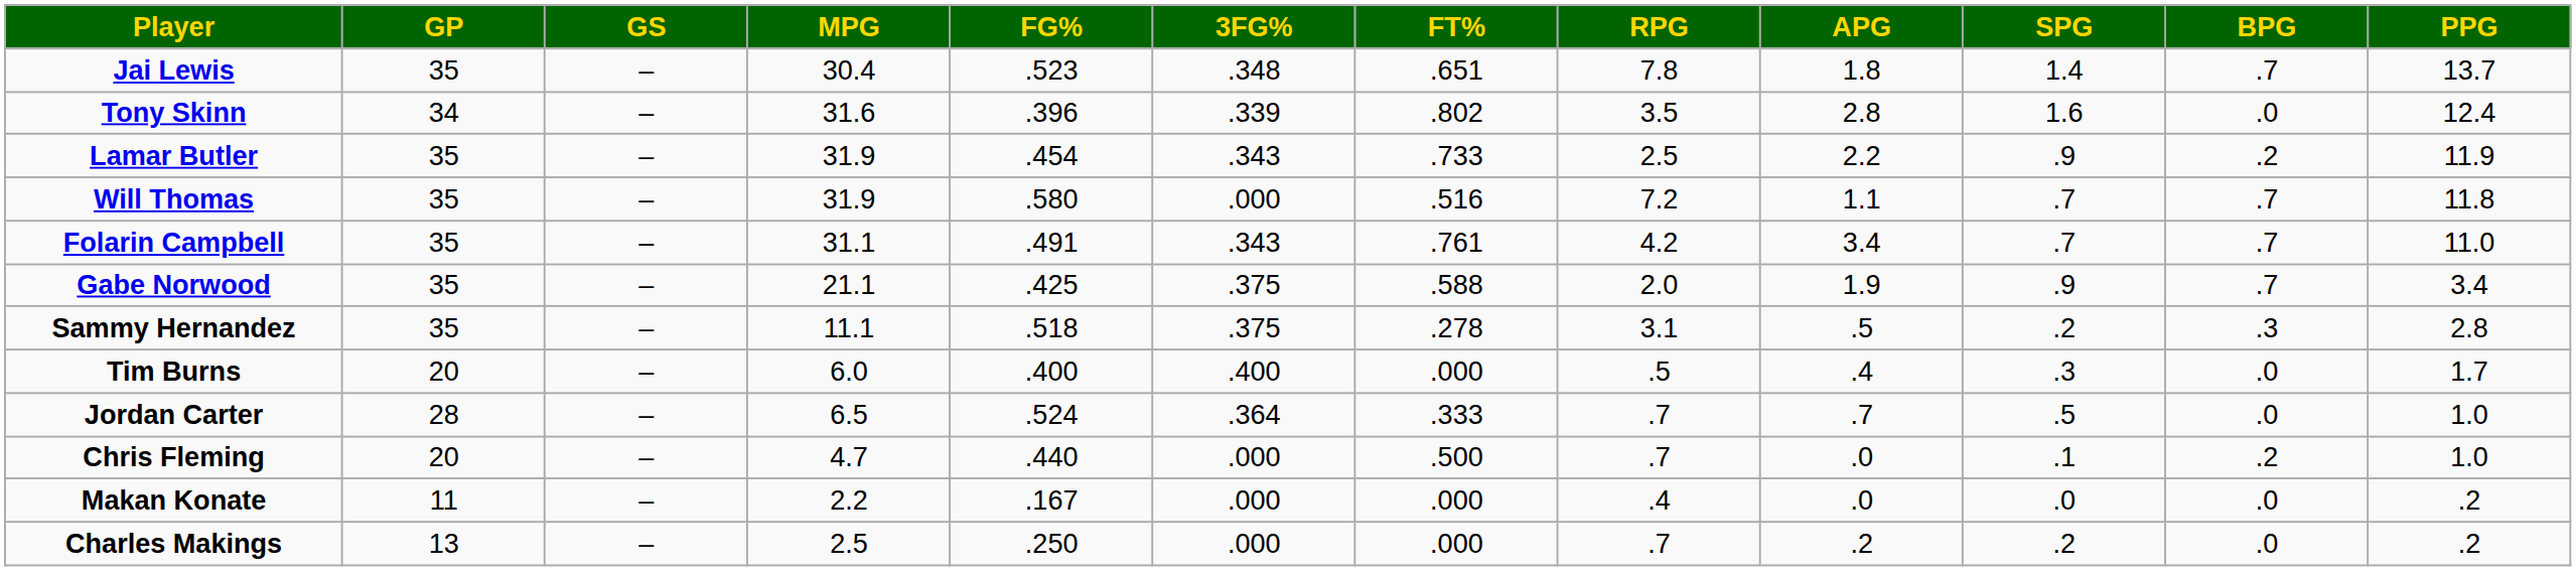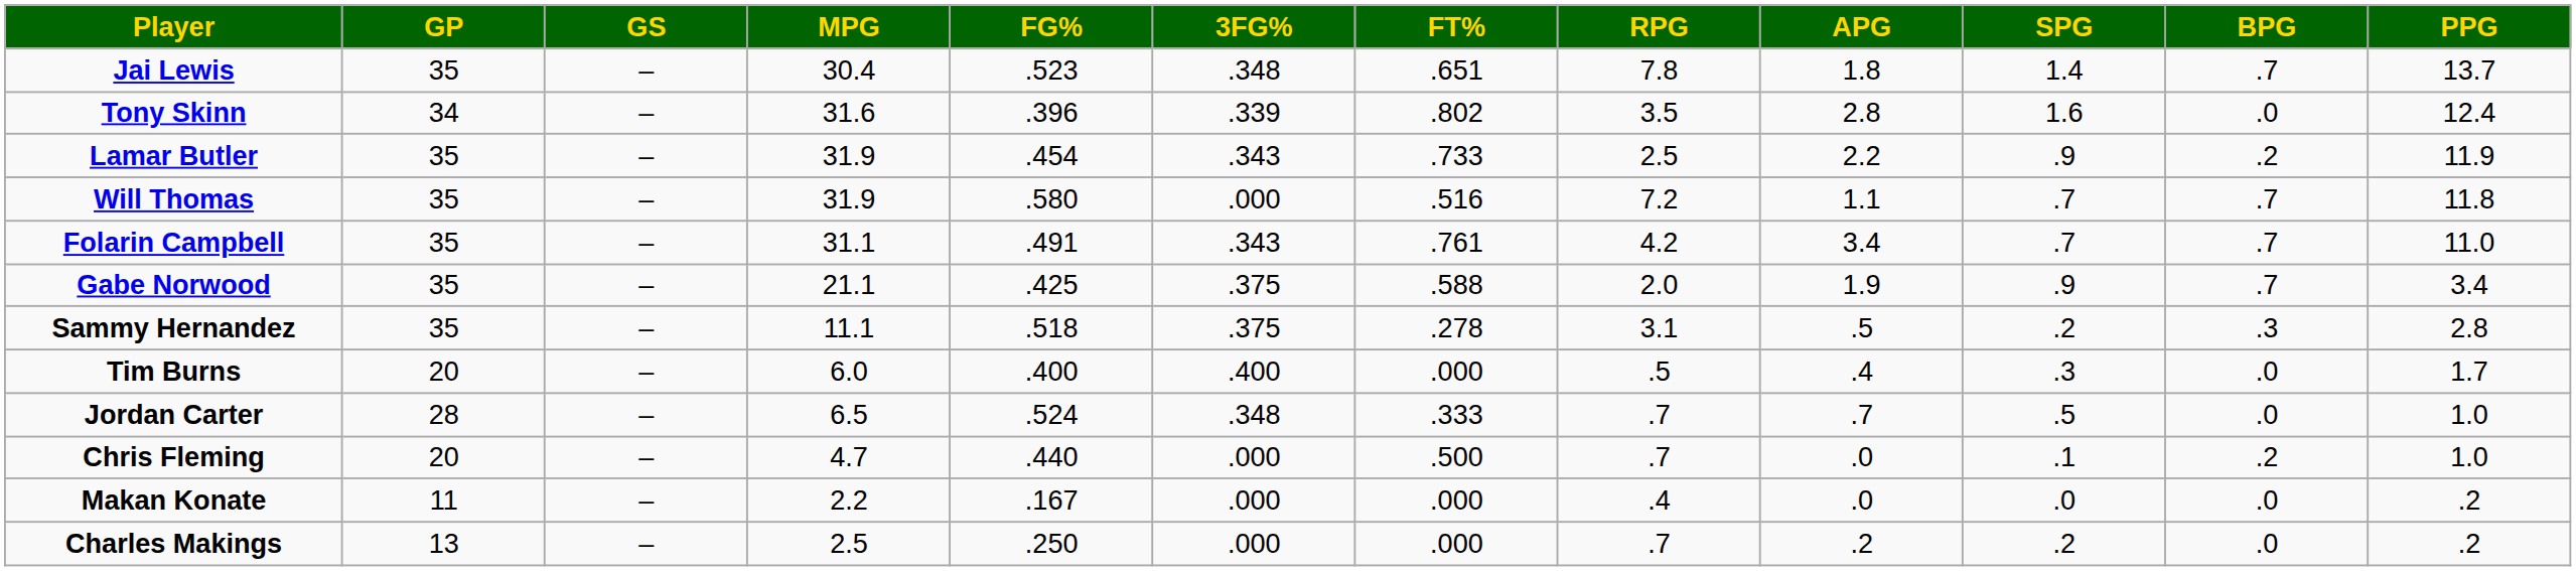Jordan Carter | 3FG%: .364 -> .348
